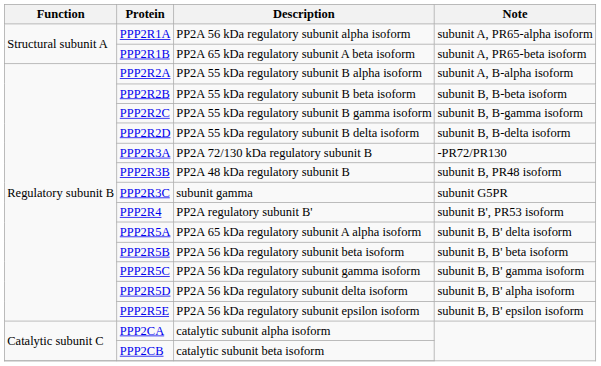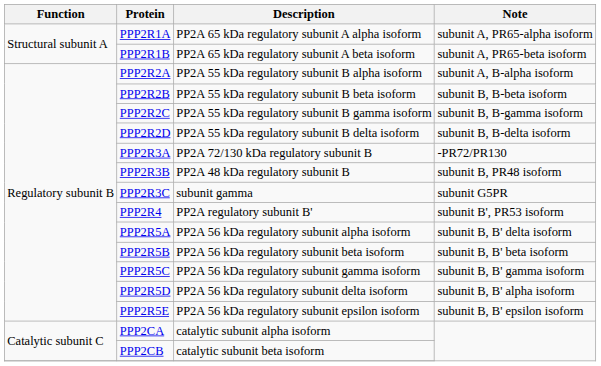PPP2R1A | Description: PP2A 56 kDa regulatory subunit alpha isoform -> PP2A 65 kDa regulatory subunit A alpha isoform
PPP2R5A | Description: PP2A 65 kDa regulatory subunit A alpha isoform -> PP2A 56 kDa regulatory subunit alpha isoform
